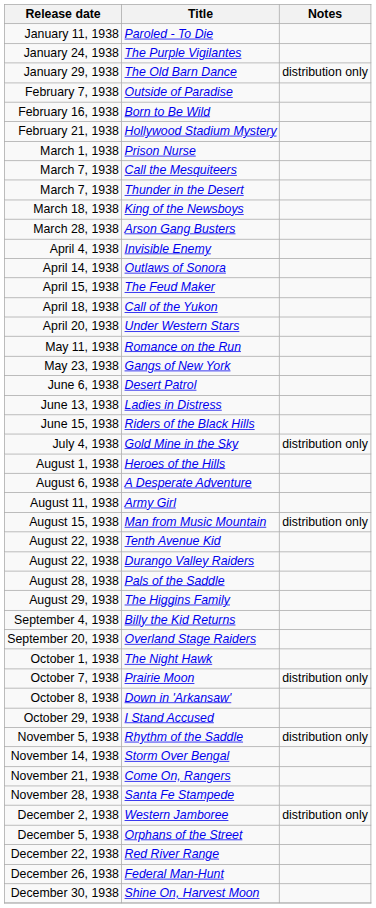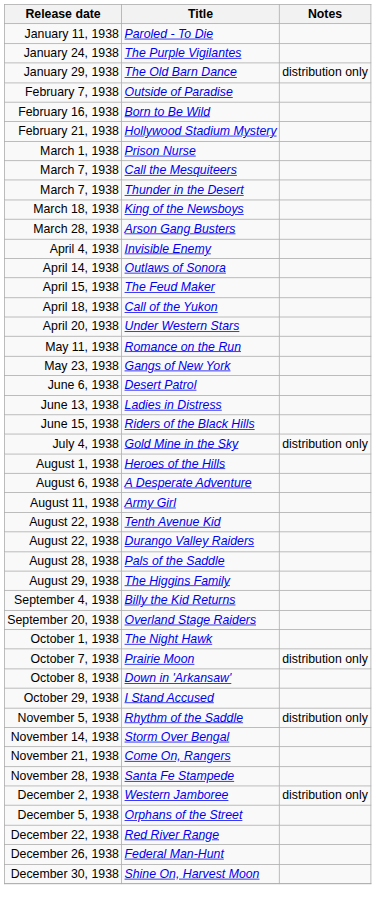- row: August 15, 1938 | Man from Music Mountain | distribution only
